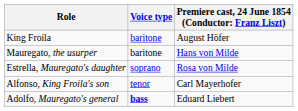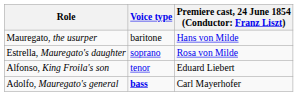- row: King Froila | baritone | August Höfer
Alfonso, King Froila's son | column 3: Carl Mayerhofer -> Eduard Liebert
Adolfo, Mauregato's general | column 3: Eduard Liebert -> Carl Mayerhofer
